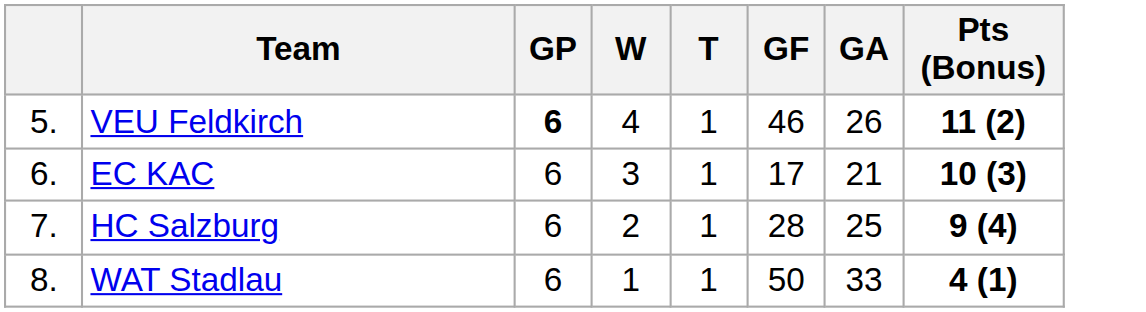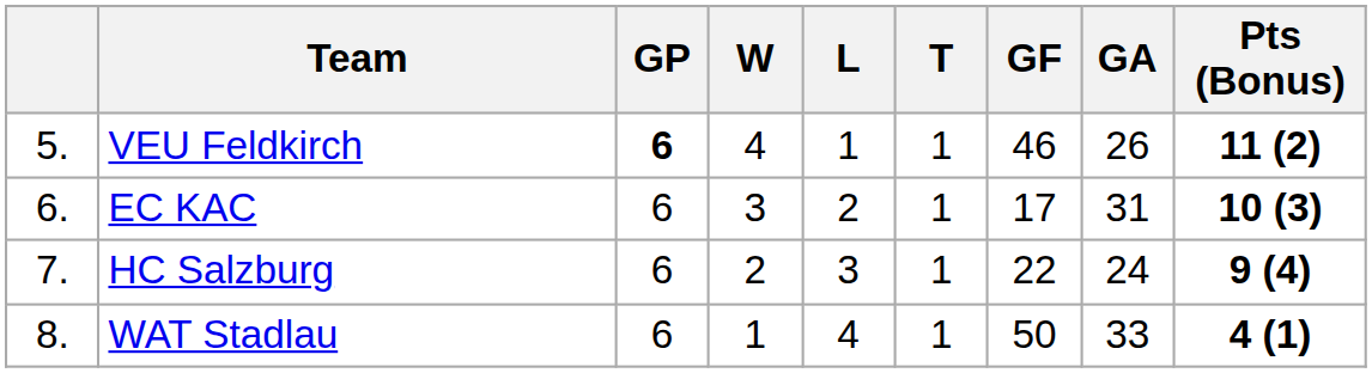+ column: L | 1 | 2 | 3 | 4
EC KAC | GA: 21 -> 31
HC Salzburg | GF: 28 -> 22
HC Salzburg | GA: 25 -> 24
